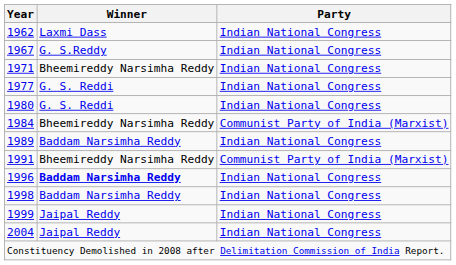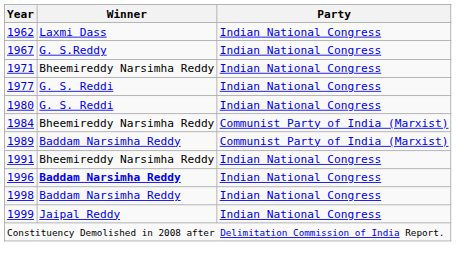1989 | Party: Indian National Congress -> Communist Party of India (Marxist)
1991 | Party: Communist Party of India (Marxist) -> Indian National Congress
- row: 2004 | Jaipal Reddy | Indian National Congress
